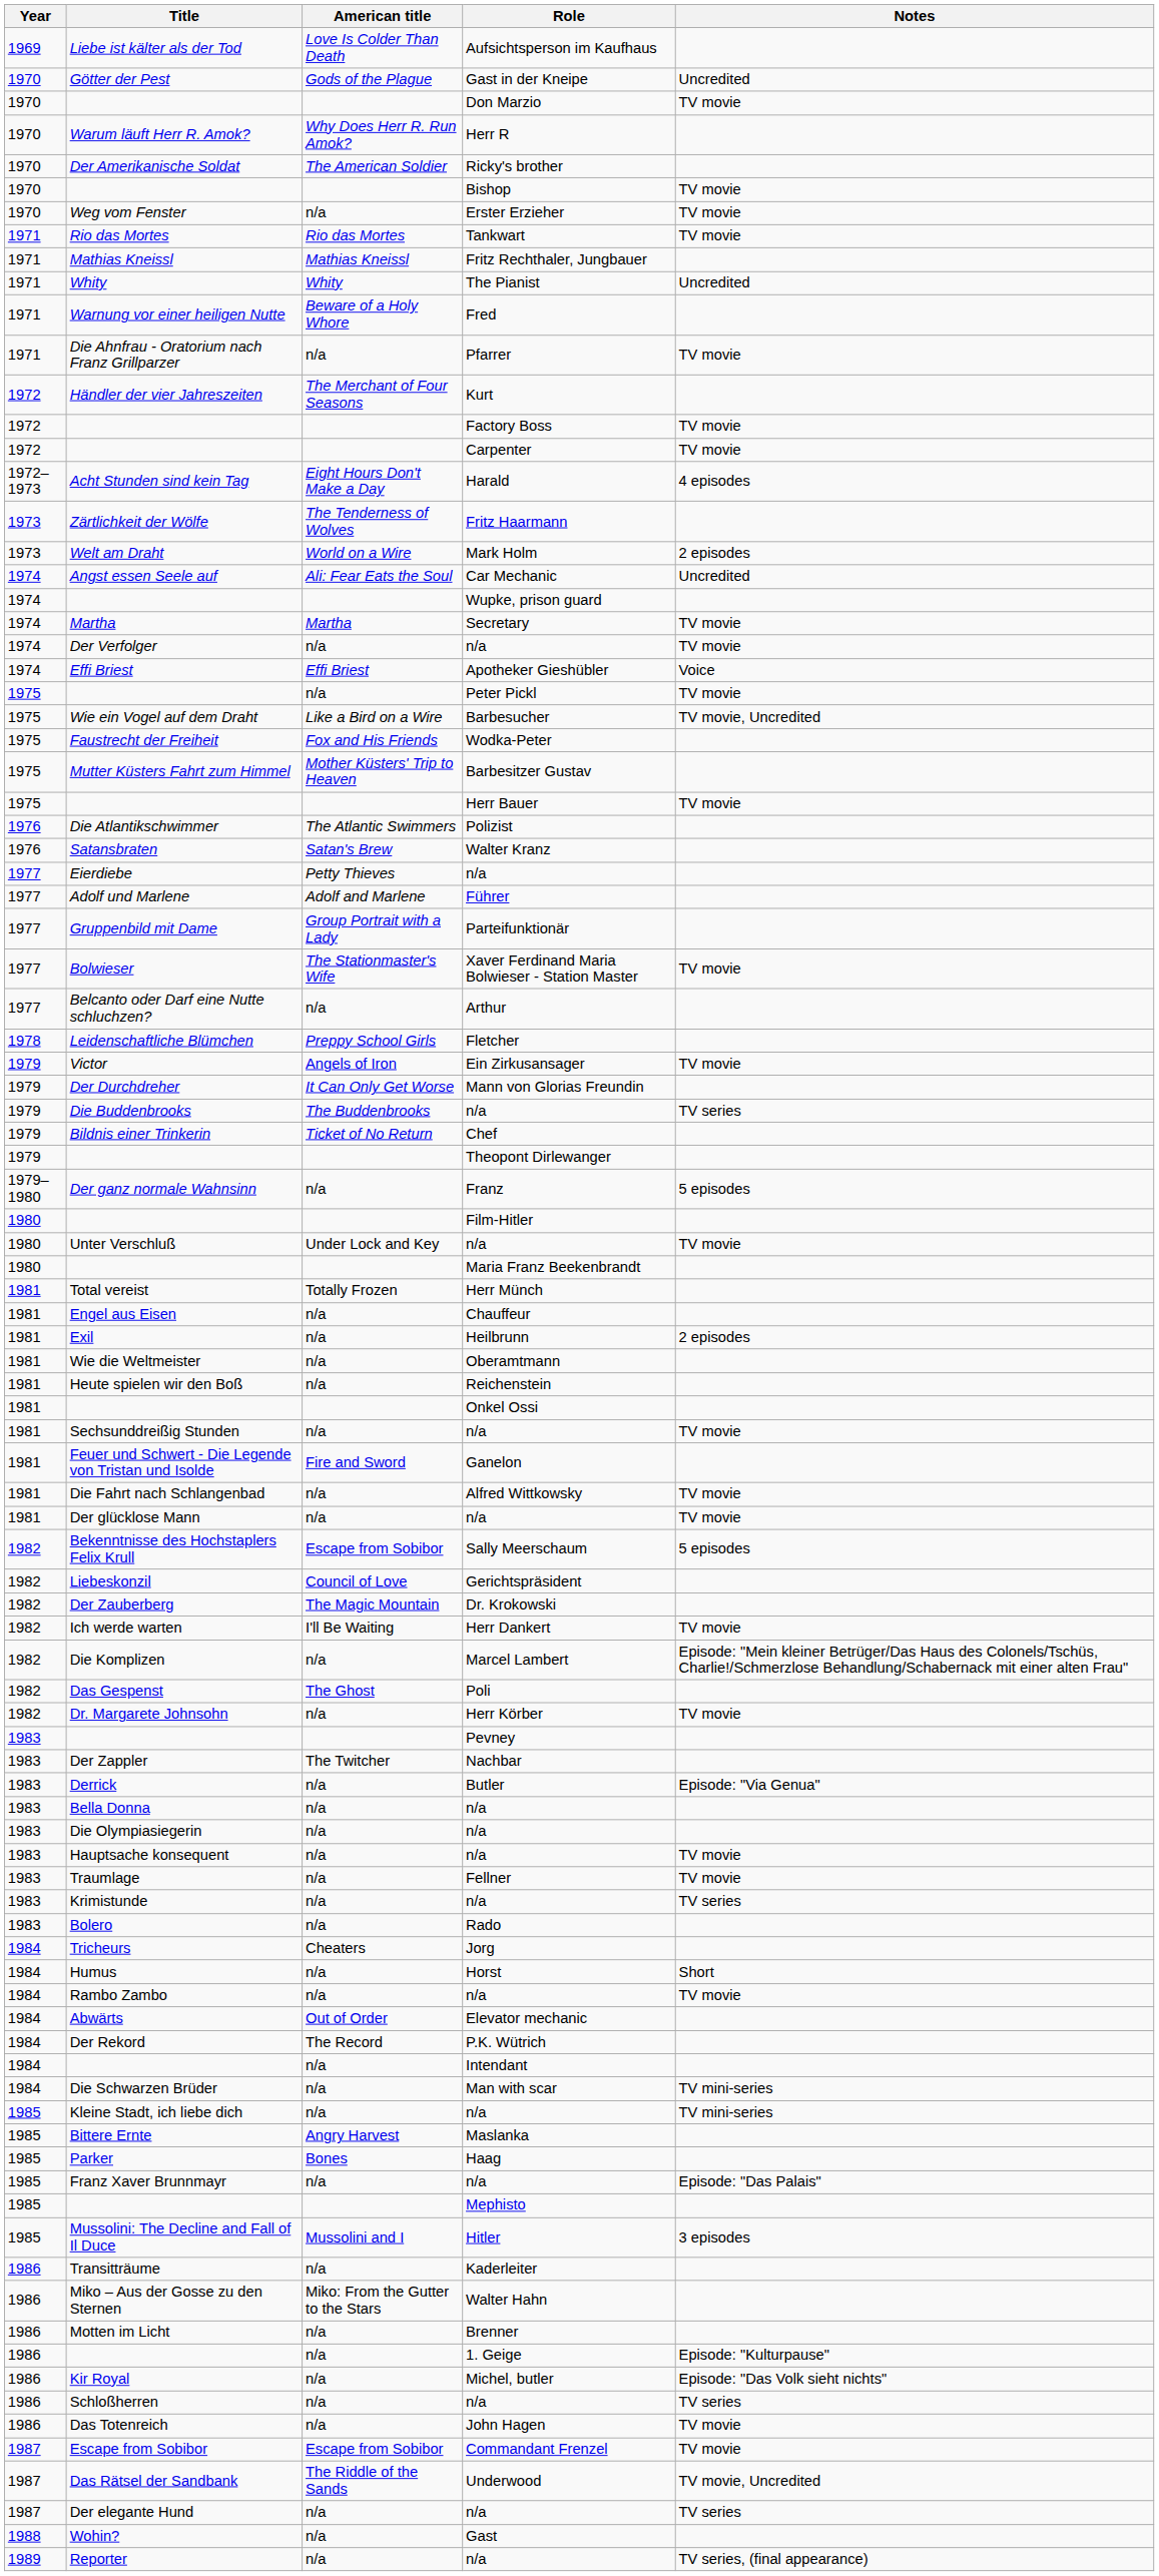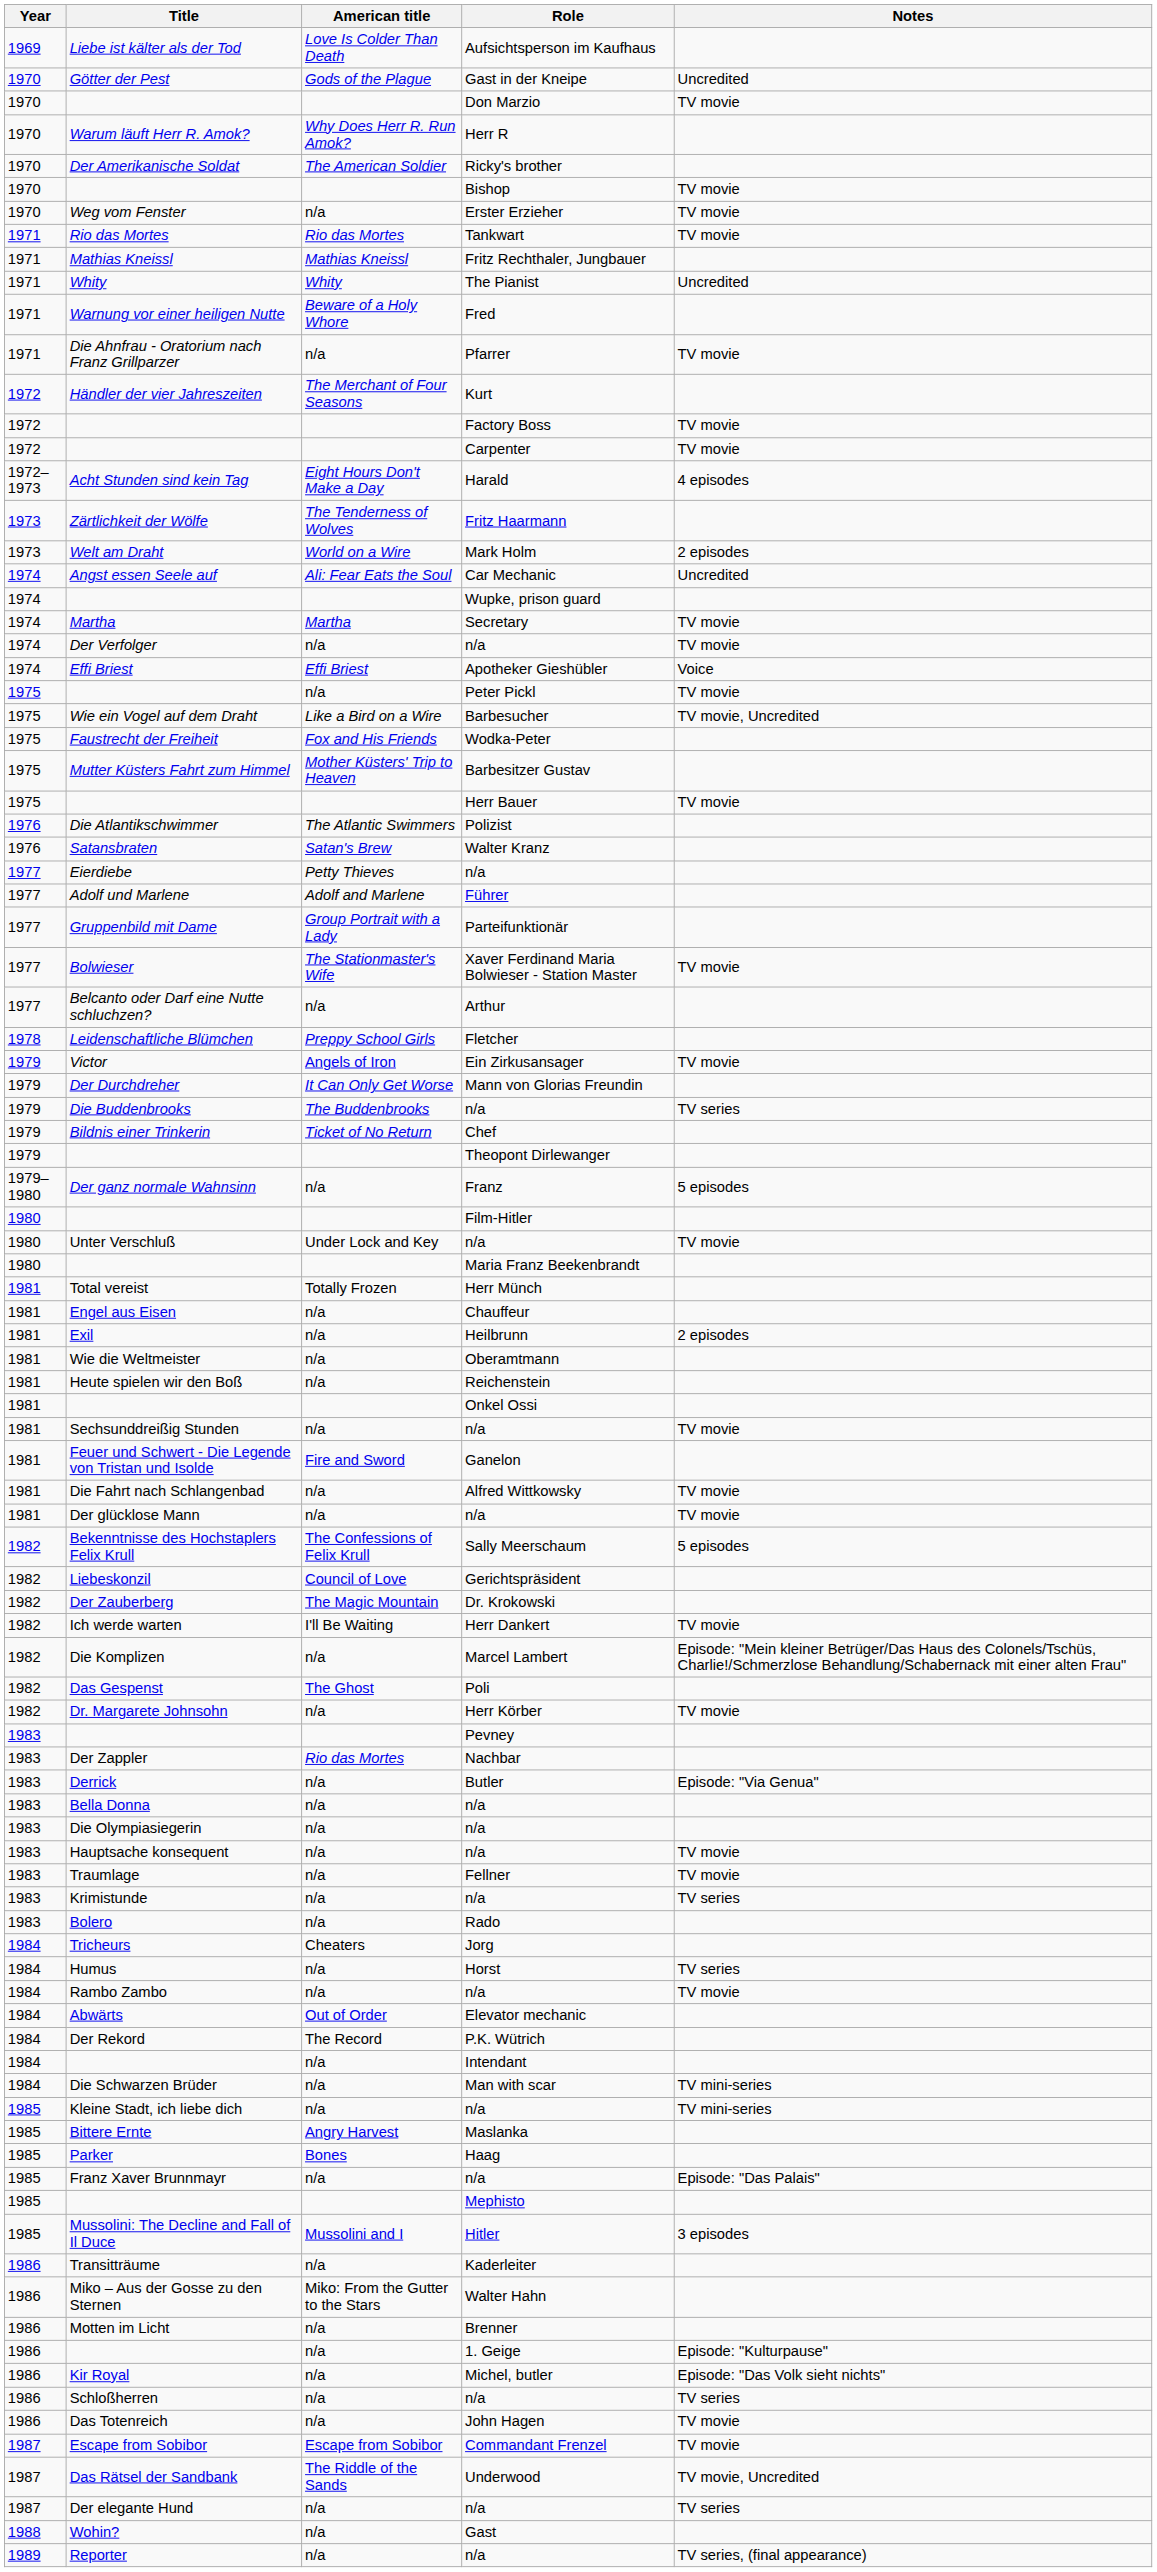Bekenntnisse des Hochstaplers Felix Krull | American title: Escape from Sobibor -> The Confessions of Felix Krull
Der Zappler | American title: The Twitcher -> Rio das Mortes
Humus | Notes: Short -> TV series
